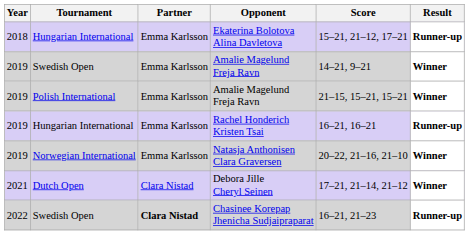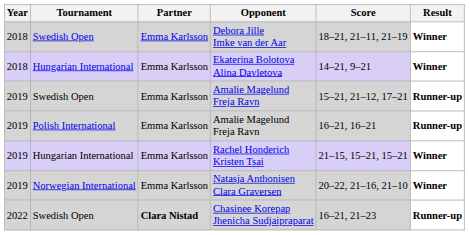+ row: 2018 | Swedish Open | Emma Karlsson | Debora Jille Imke van der Aar | 18–21, 21–11, 21–19 | Winner
Ekaterina Bolotova Alina Davletova | Score: 15–21, 21–12, 17–21 -> 14–21, 9–21
Ekaterina Bolotova Alina Davletova | Result: Runner-up -> Winner
Swedish Open / Amalie Magelund Freja Ravn | Score: 14–21, 9–21 -> 15–21, 21–12, 17–21
Swedish Open / Amalie Magelund Freja Ravn | Result: Winner -> Runner-up
Polish International / Amalie Magelund Freja Ravn | Score: 21–15, 15–21, 15–21 -> 16–21, 16–21
Polish International / Amalie Magelund Freja Ravn | Result: Winner -> Runner-up
Rachel Honderich Kristen Tsai | Score: 16–21, 16–21 -> 21–15, 15–21, 15–21
Rachel Honderich Kristen Tsai | Result: Runner-up -> Winner
- row: 2021 | Dutch Open | Clara Nistad | Debora Jille Cheryl Seinen | 17–21, 21–14, 21–12 | Winner
